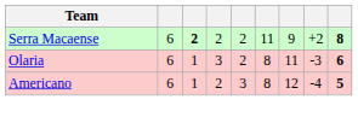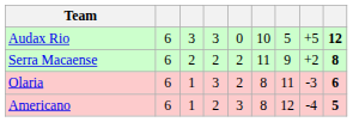+ row: Audax Rio | 6 | 3 | 3 | 0 | 10 | 5 | +5 | 12
Serra Macaense | column 3: bold -> normal
